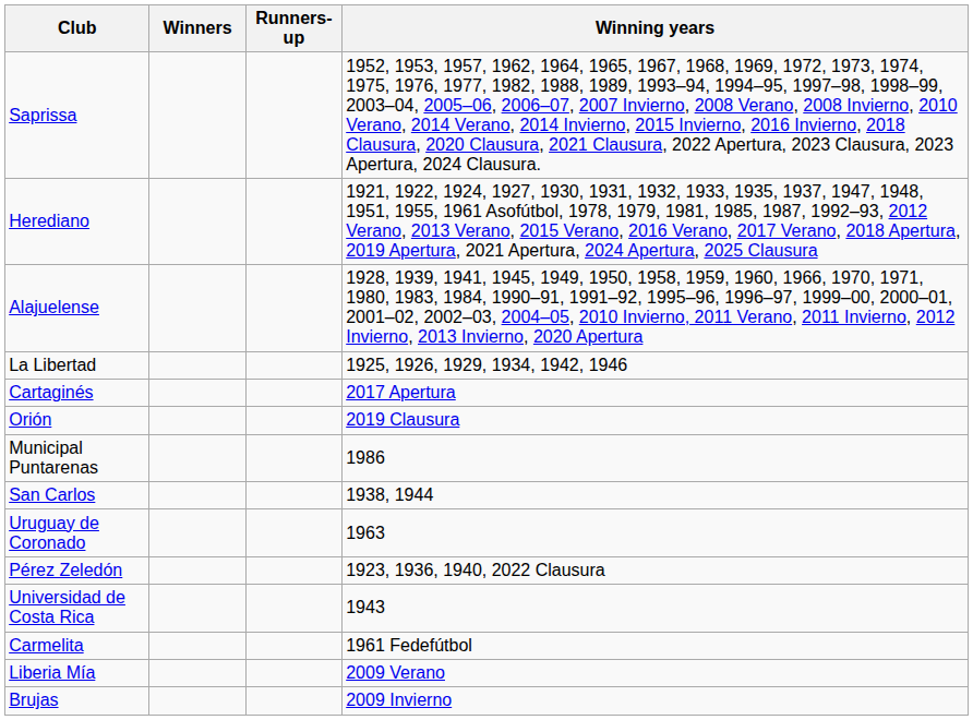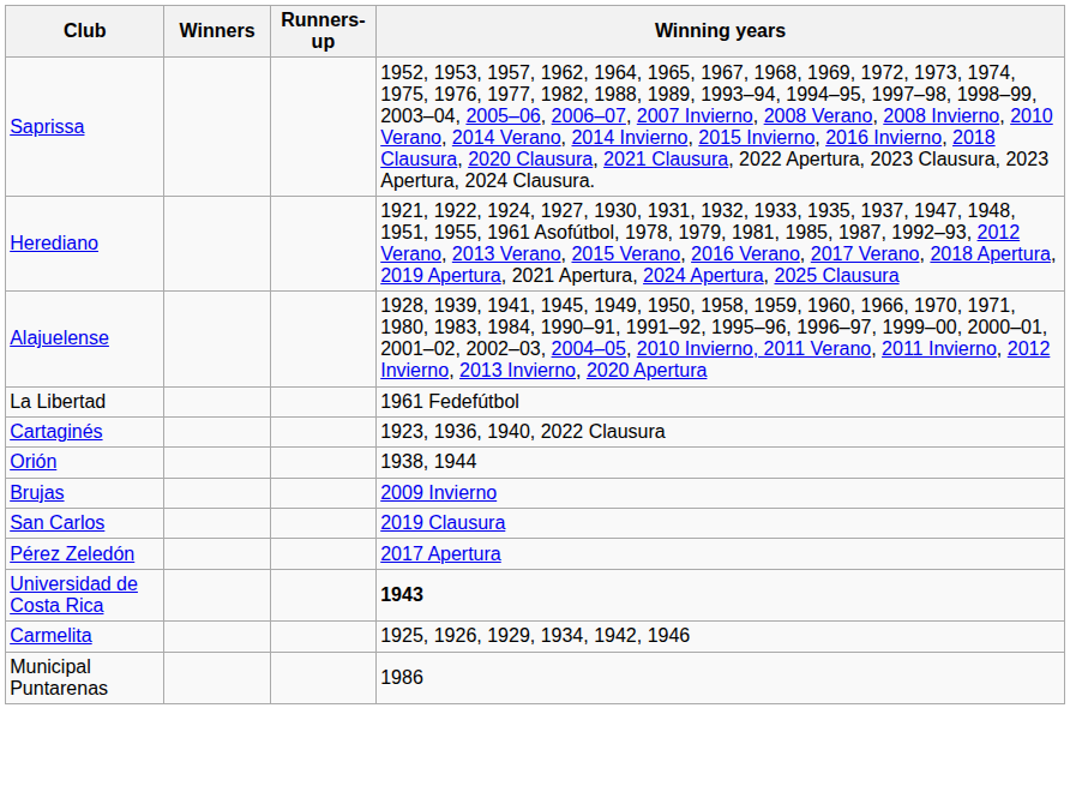La Libertad | Winning years: 1925, 1926, 1929, 1934, 1942, 1946 -> 1961 Fedefútbol
Cartaginés | Winning years: 2017 Apertura -> 1923, 1936, 1940, 2022 Clausura
Orión | Winning years: 2019 Clausura -> 1938, 1944
rows swapped: Municipal Puntarenas <-> Brujas
San Carlos | Winning years: 1938, 1944 -> 2019 Clausura
- row: Uruguay de Coronado | 1963
Pérez Zeledón | Winning years: 1923, 1936, 1940, 2022 Clausura -> 2017 Apertura
Universidad de Costa Rica | Winning years: normal -> bold
Carmelita | Winning years: 1961 Fedefútbol -> 1925, 1926, 1929, 1934, 1942, 1946
- row: Liberia Mía | 2009 Verano
